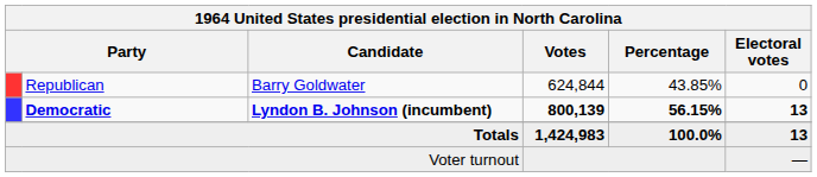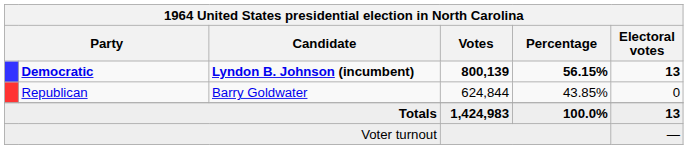rows swapped: Democratic <-> Republican
